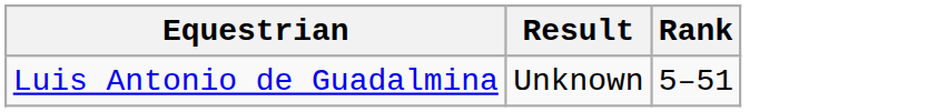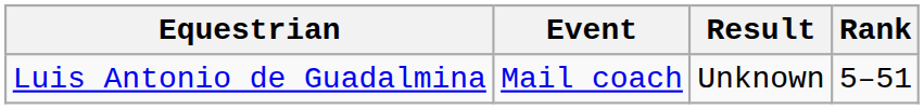+ column: Event | Mail coach
